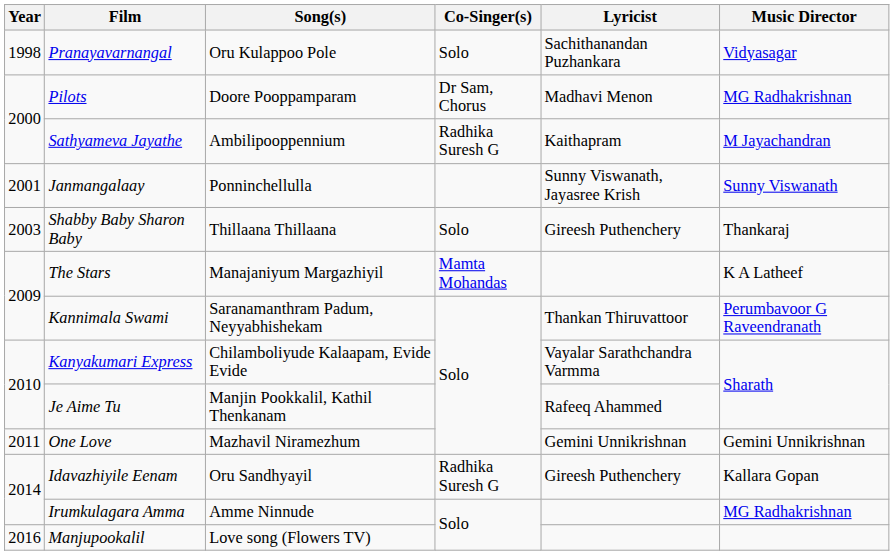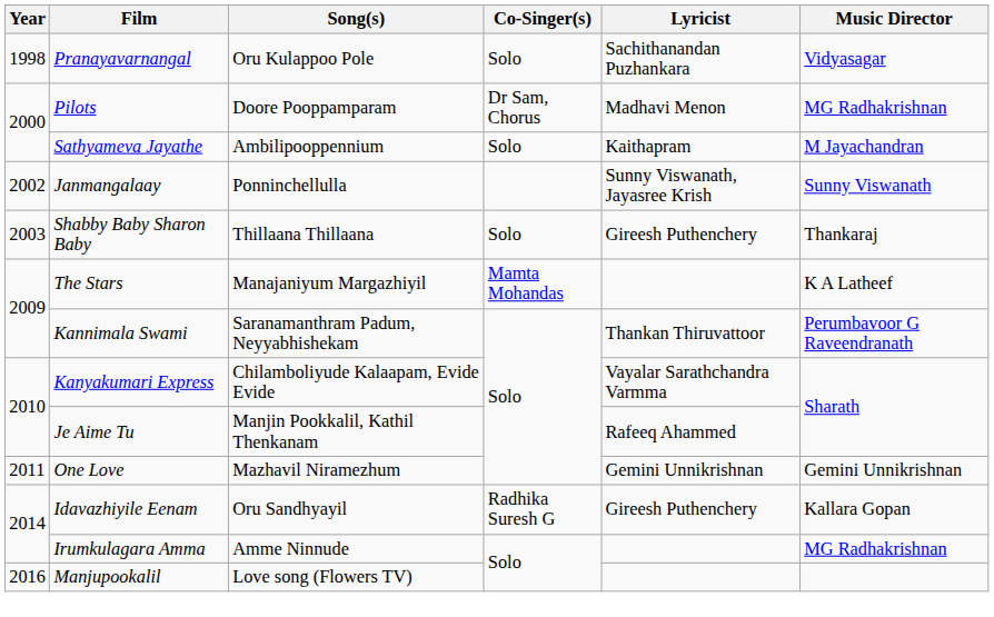Sathyameva Jayathe | Co-Singer(s): Radhika Suresh G -> Solo
Janmangalaay | Year: 2001 -> 2002
